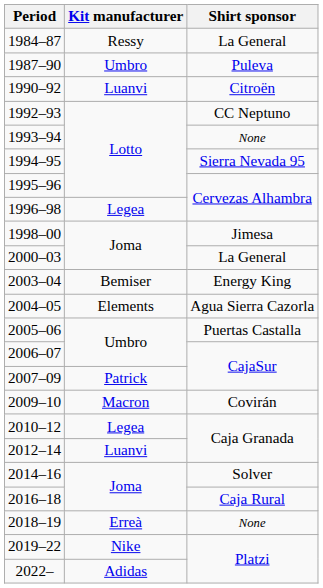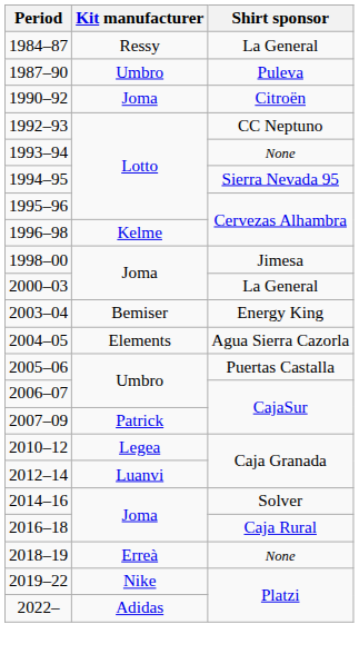1990–92 | Kit manufacturer: Luanvi -> Joma
1996–98 | Kit manufacturer: Legea -> Kelme
- row: 2009–10 | Macron | Covirán
